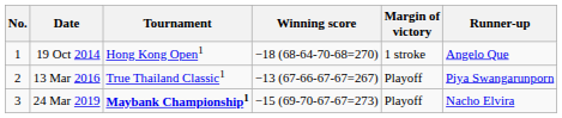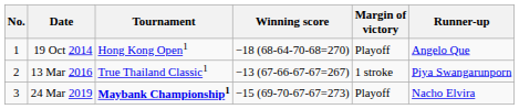19 Oct 2014 | Margin of victory: 1 stroke -> Playoff
13 Mar 2016 | Margin of victory: Playoff -> 1 stroke
